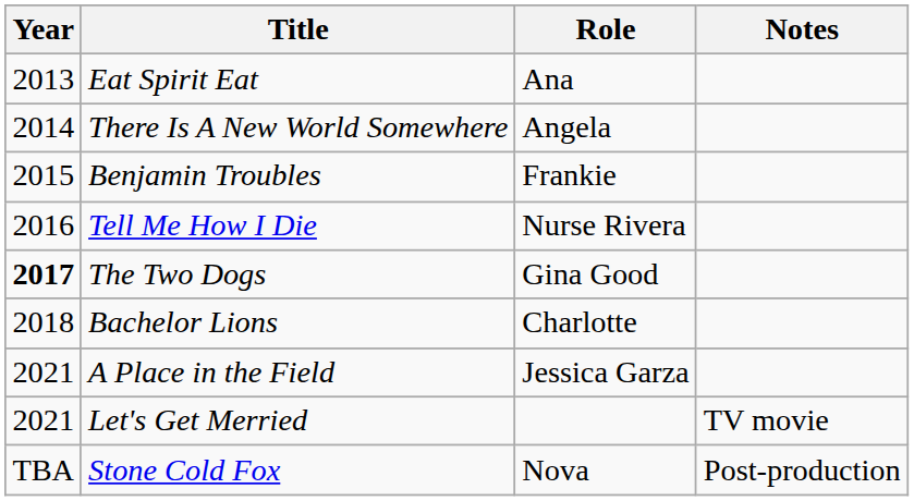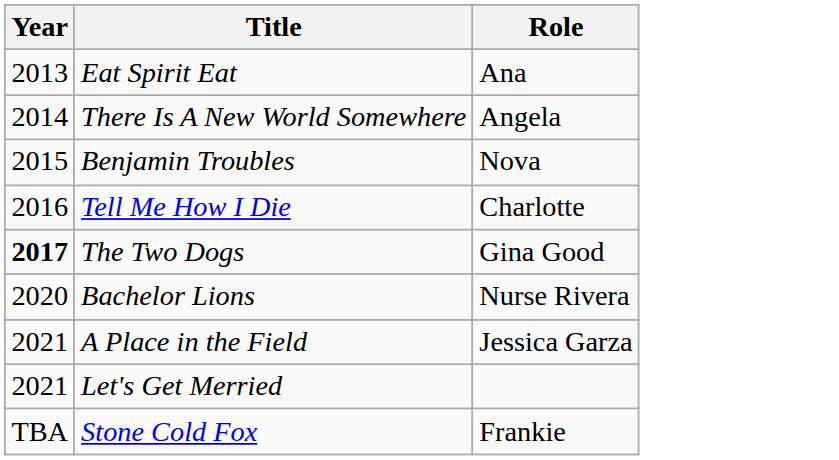- column: Notes | TV movie | Post-production
Benjamin Troubles | Role: Frankie -> Nova
Tell Me How I Die | Role: Nurse Rivera -> Charlotte
Bachelor Lions | Year: 2018 -> 2020
Bachelor Lions | Role: Charlotte -> Nurse Rivera
Stone Cold Fox | Role: Nova -> Frankie
